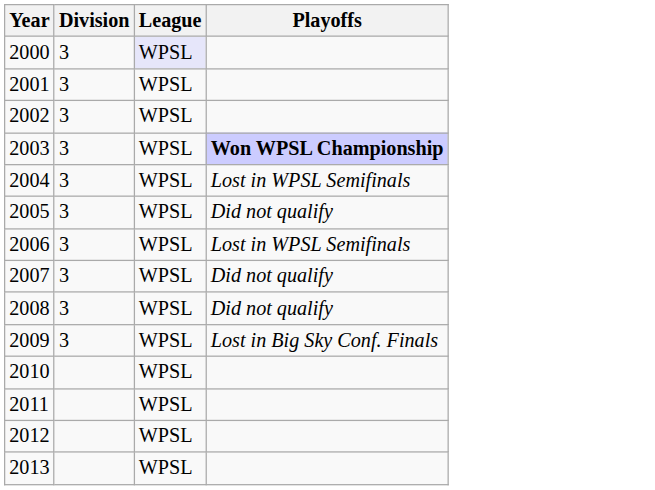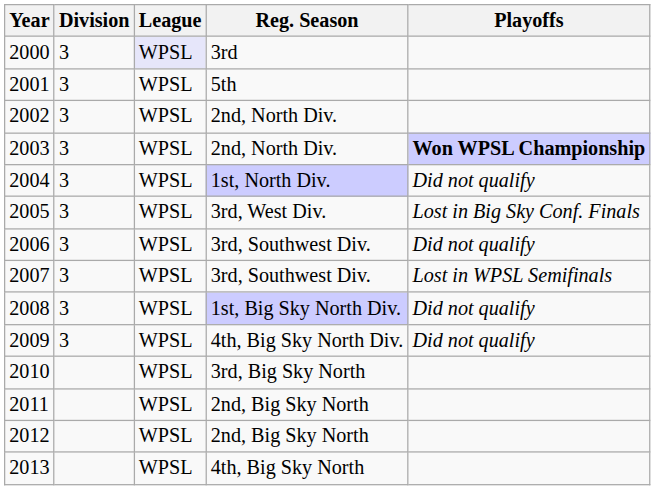+ column: Reg. Season | 3rd | 5th | 2nd, North Div. | 2nd, North Div. | 1st, North Div. | 3rd, West Div. | 3rd, Southwest Div. | 3rd, Southwest Div. | 1st, Big Sky North Div. | 4th, Big Sky North Div. | 3rd, Big Sky North | 2nd, Big Sky North | 2nd, Big Sky North | 4th, Big Sky North
2004 | Playoffs: Lost in WPSL Semifinals -> Did not qualify
2005 | Playoffs: Did not qualify -> Lost in Big Sky Conf. Finals
2006 | Playoffs: Lost in WPSL Semifinals -> Did not qualify
2007 | Playoffs: Did not qualify -> Lost in WPSL Semifinals
2009 | Playoffs: Lost in Big Sky Conf. Finals -> Did not qualify
